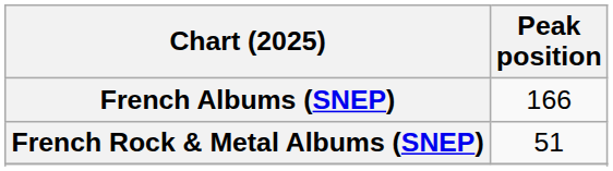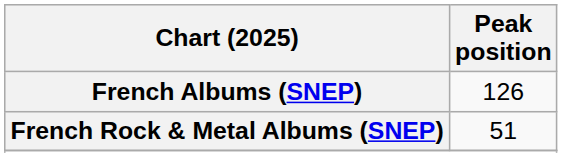French Albums (SNEP) | Peak position: 166 -> 126
